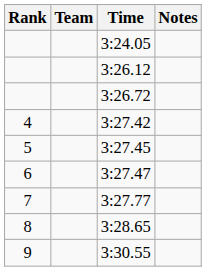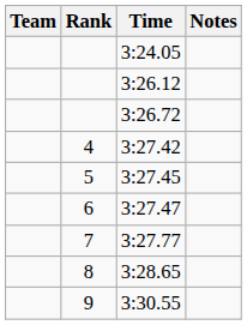columns swapped: Rank <-> Team
